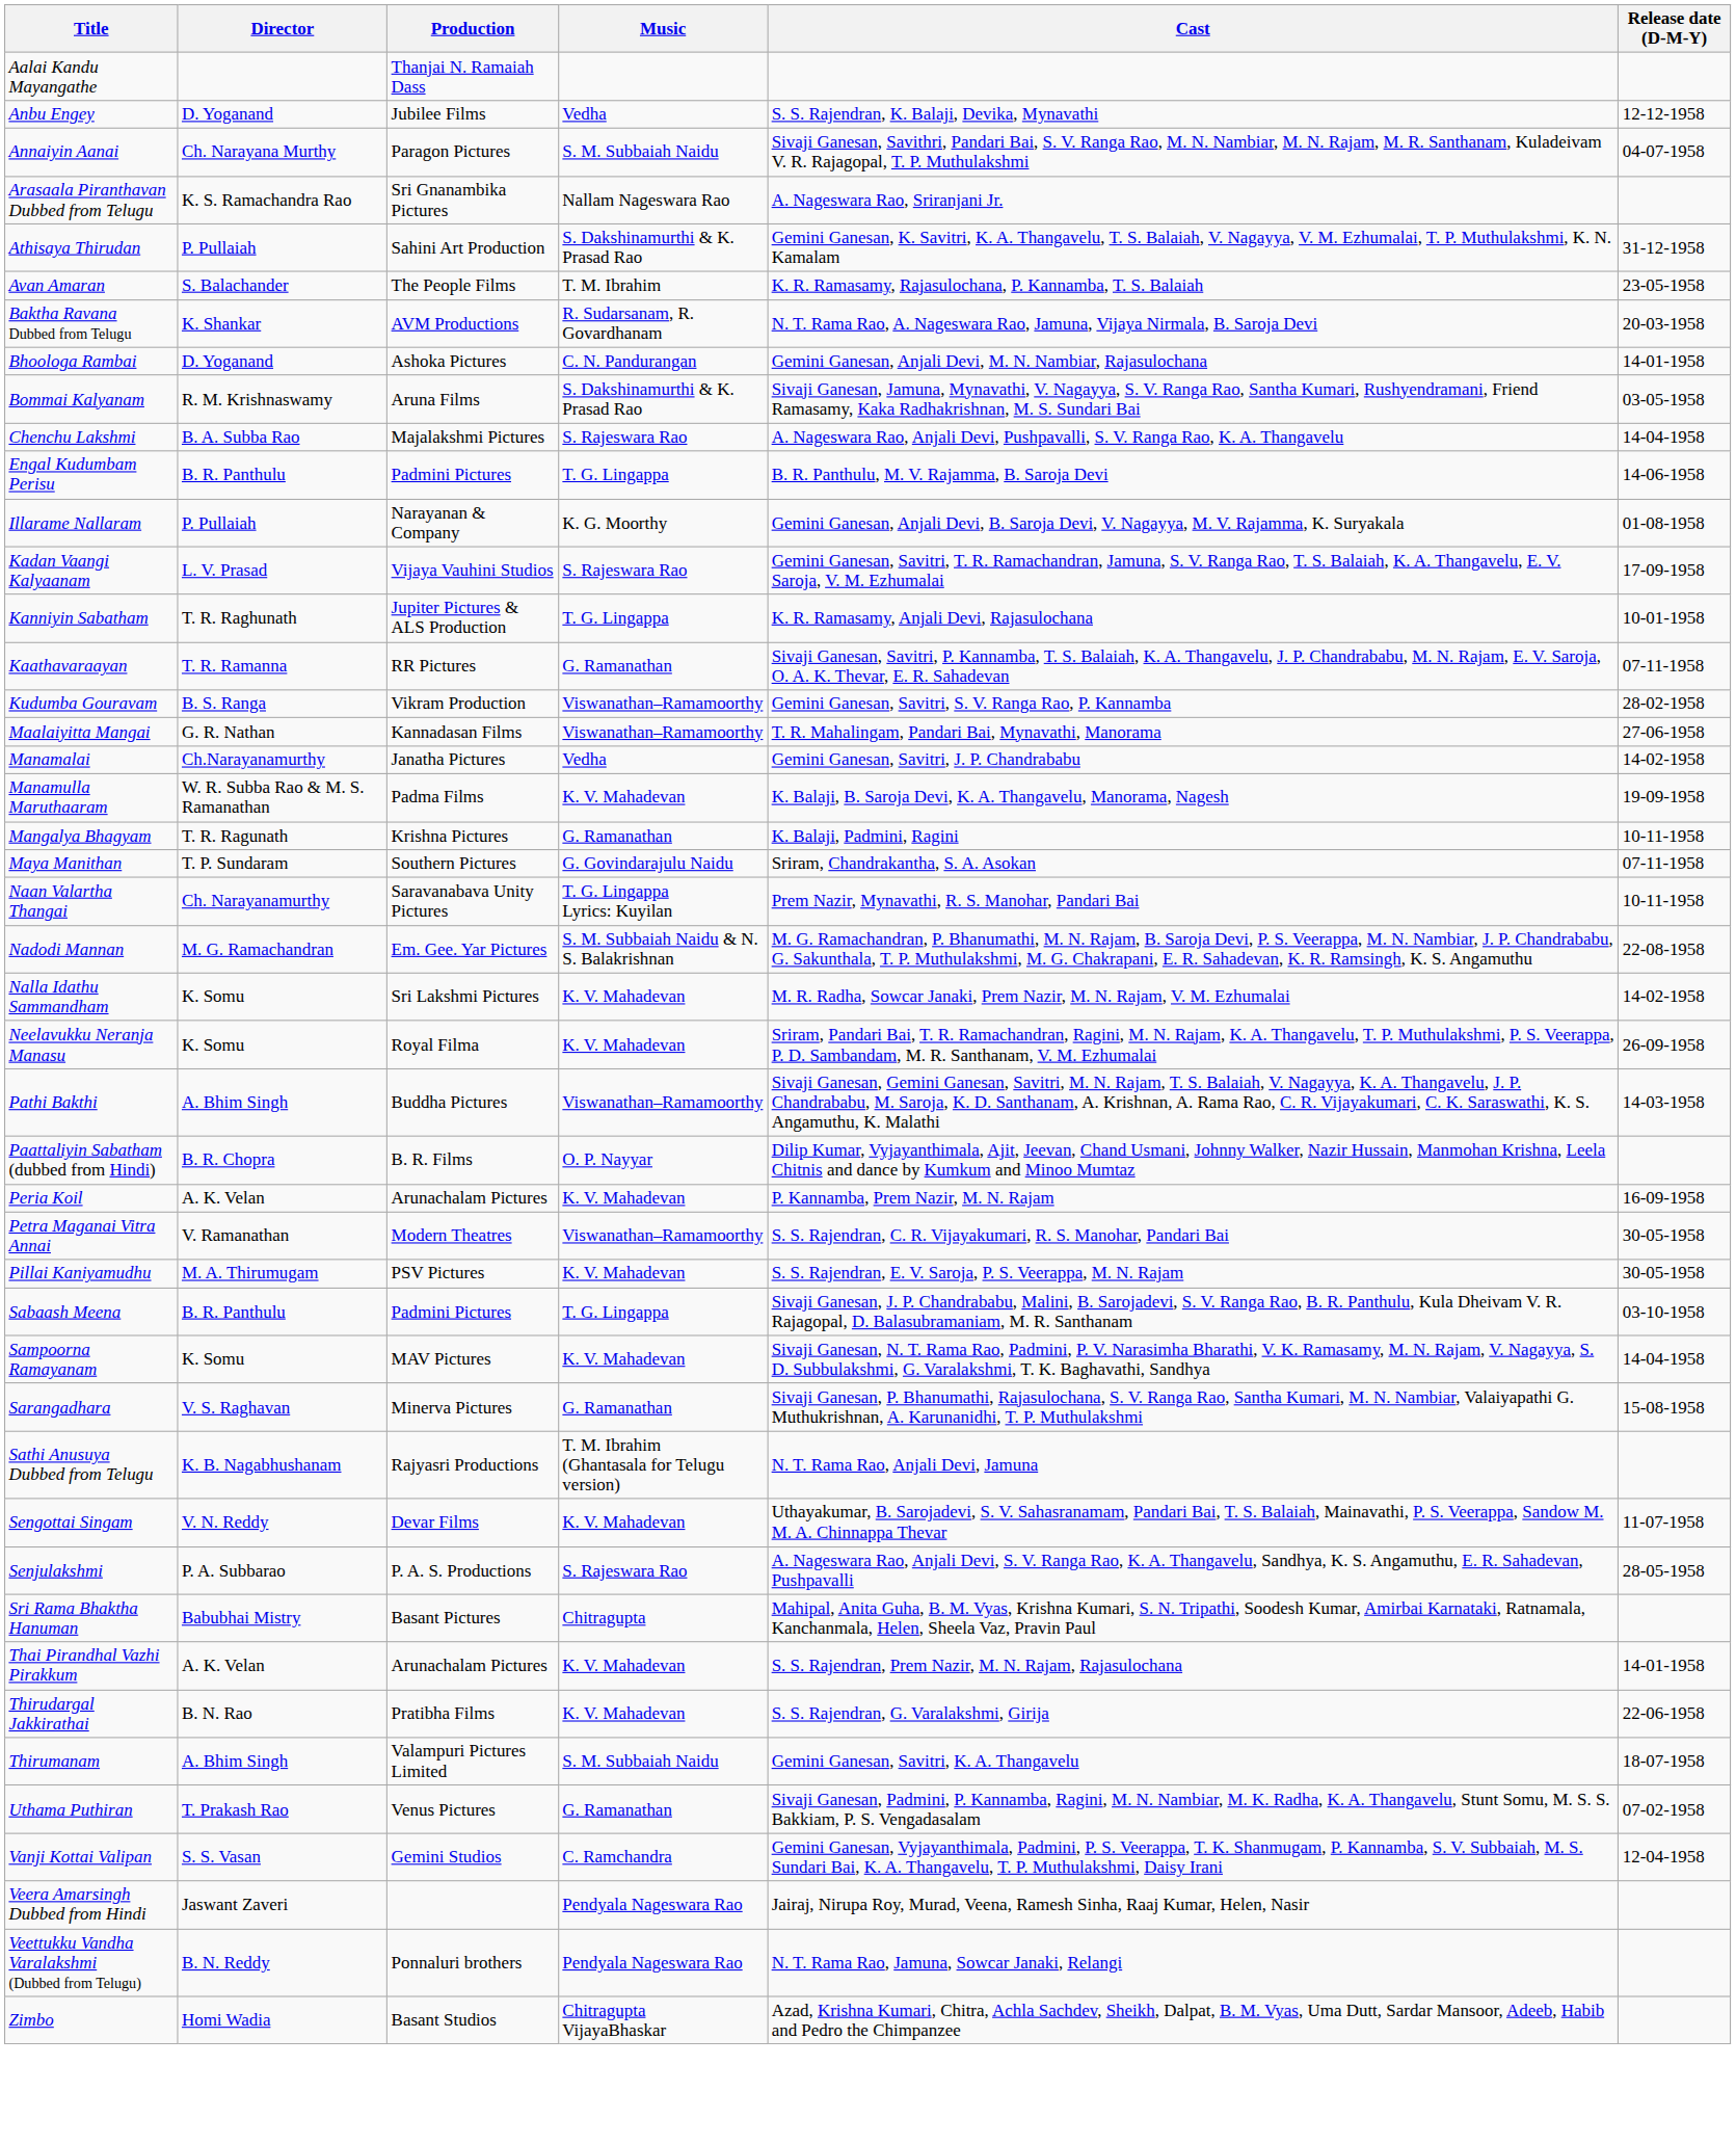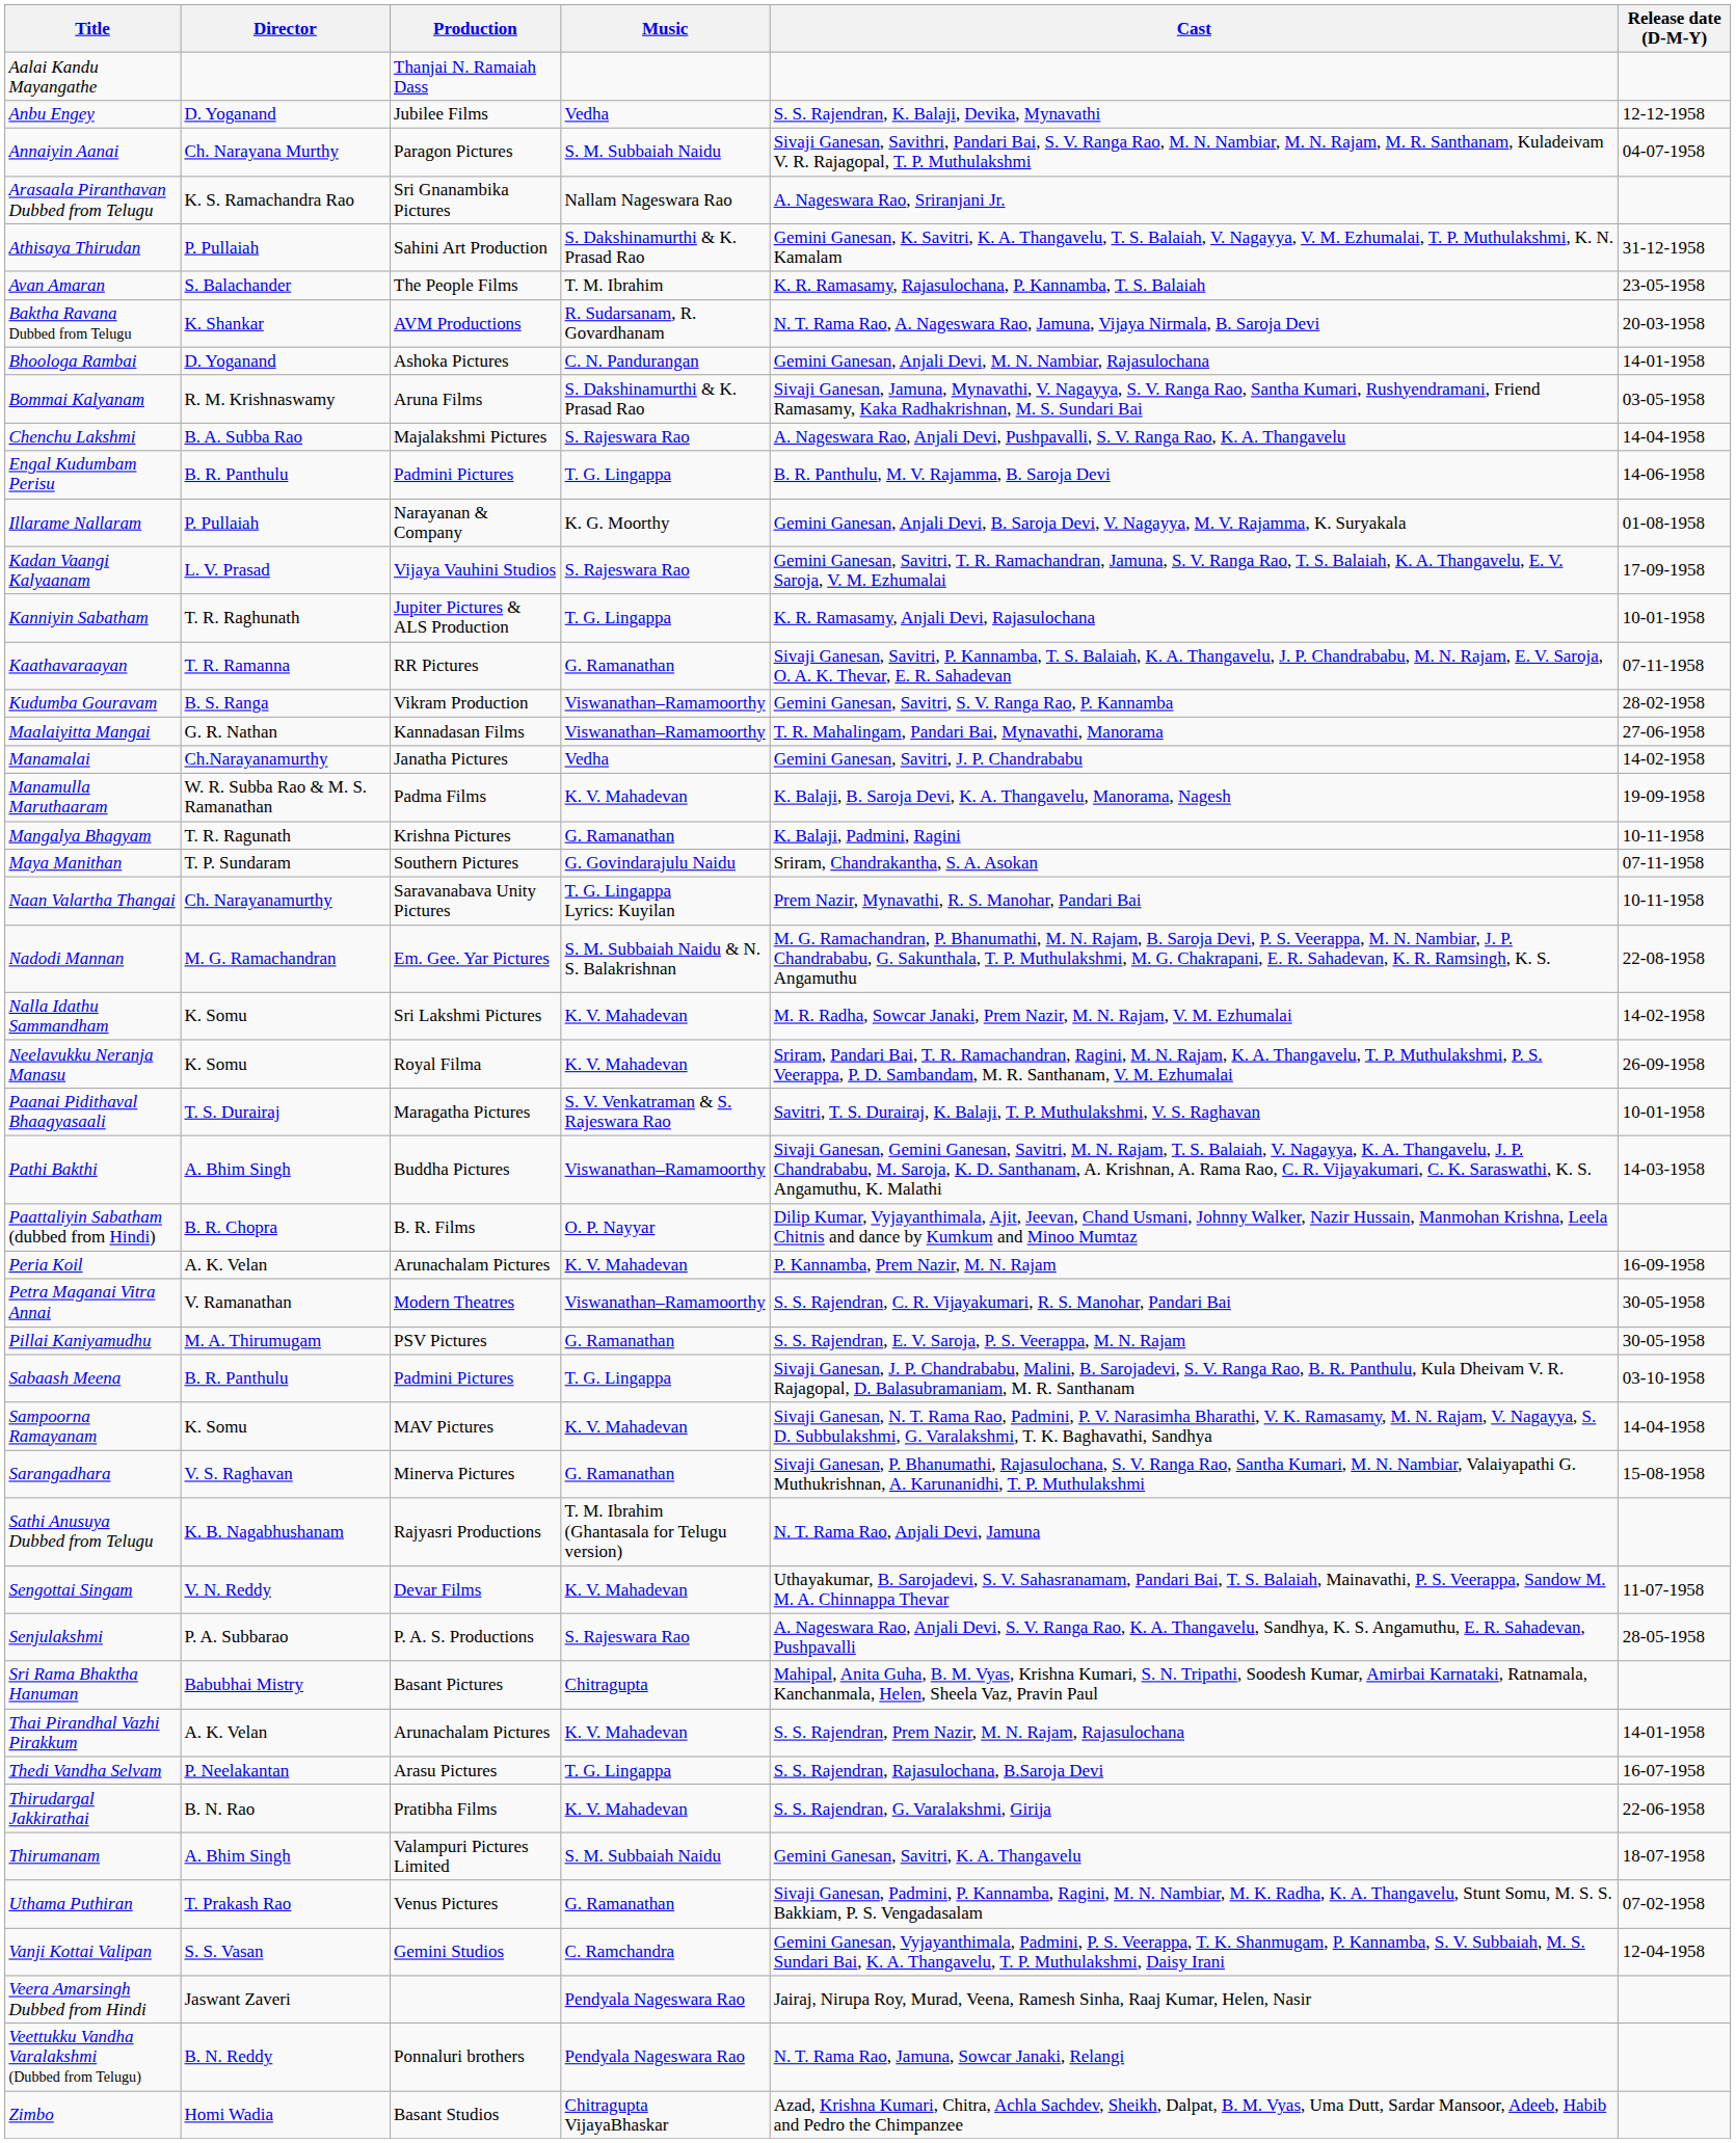+ row: Paanai Pidithaval Bhaagyasaali | T. S. Durairaj | Maragatha Pictures | S. V. Venkatraman & S. Rajeswara Rao | Savitri, T. S. Durairaj, K. Balaji, T. P. Muthulakshmi, V. S. Raghavan | 10-01-1958
Pillai Kaniyamudhu | Music: K. V. Mahadevan -> G. Ramanathan
+ row: Thedi Vandha Selvam | P. Neelakantan | Arasu Pictures | T. G. Lingappa | S. S. Rajendran, Rajasulochana, B.Saroja Devi | 16-07-1958
